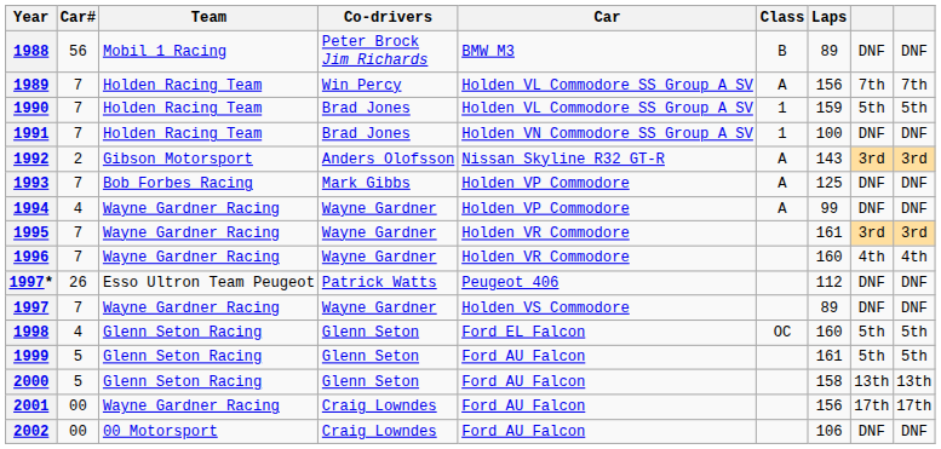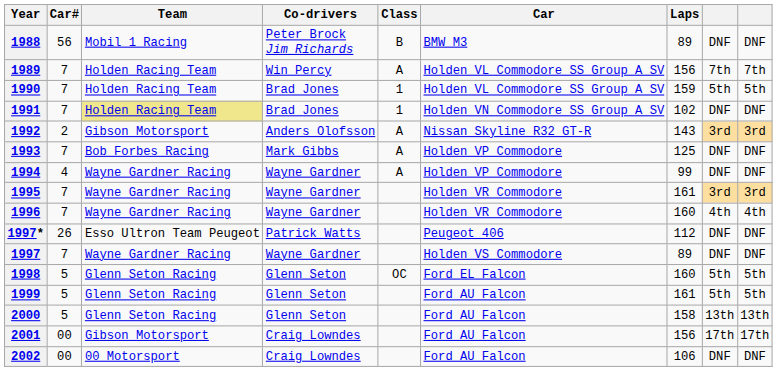columns swapped: Car <-> Class
1991 | Team: no background -> khaki background
1991 | Laps: 100 -> 102
1998 | Car#: 4 -> 5
2001 | Team: Wayne Gardner Racing -> Gibson Motorsport
